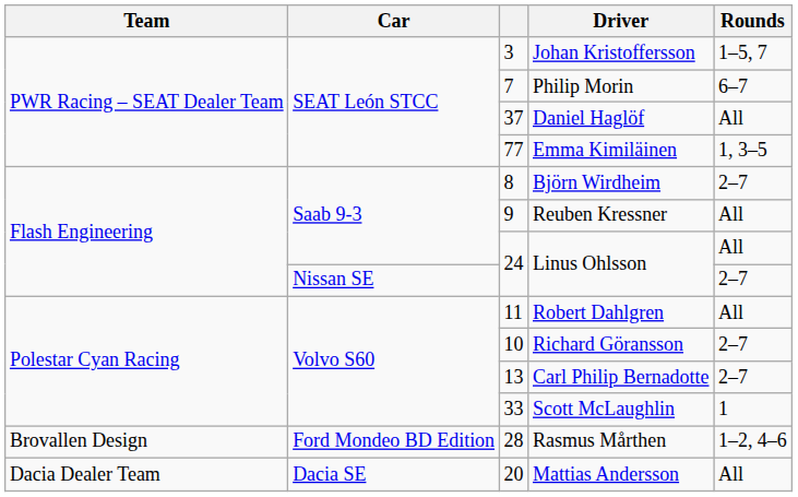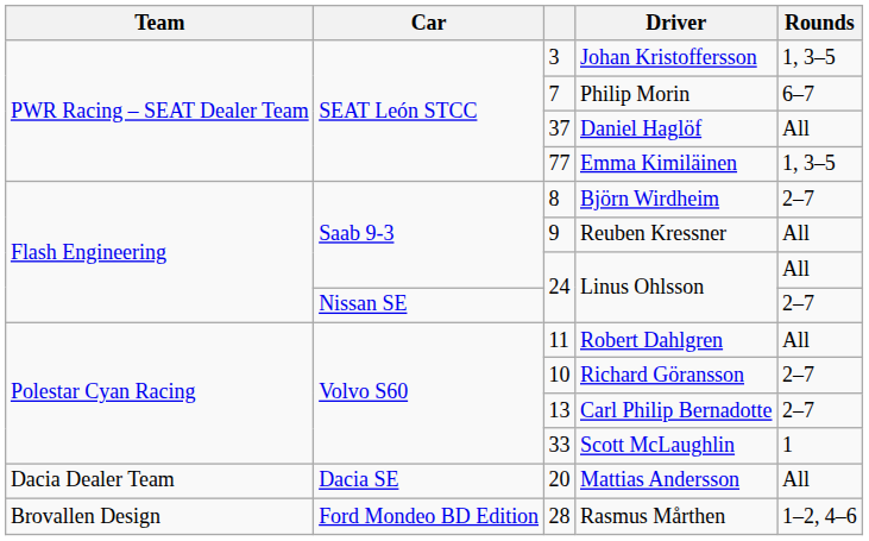Johan Kristoffersson | Rounds: 1–5, 7 -> 1, 3–5
rows swapped: Mattias Andersson <-> Rasmus Mårthen
